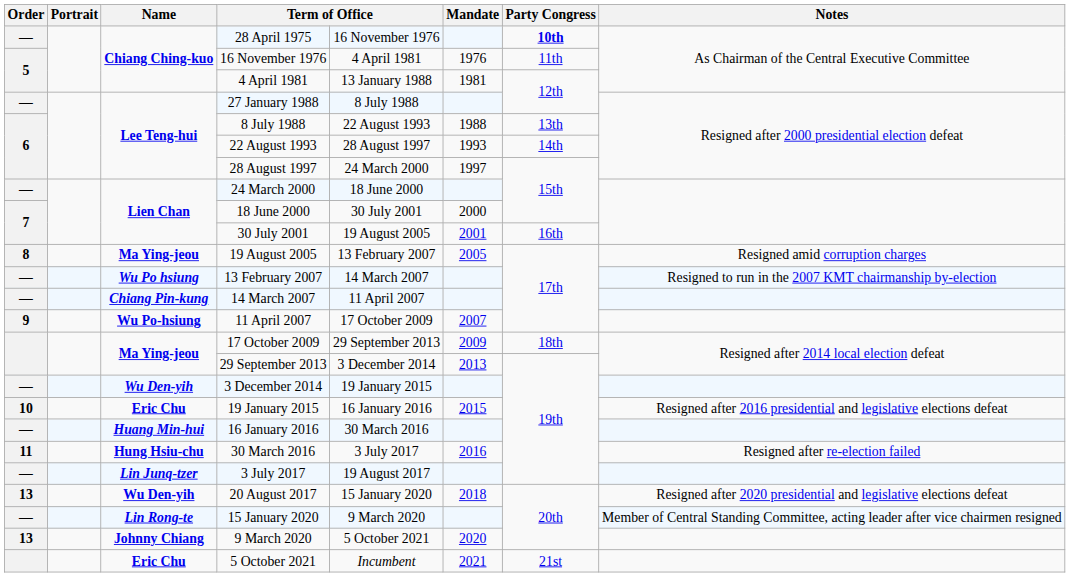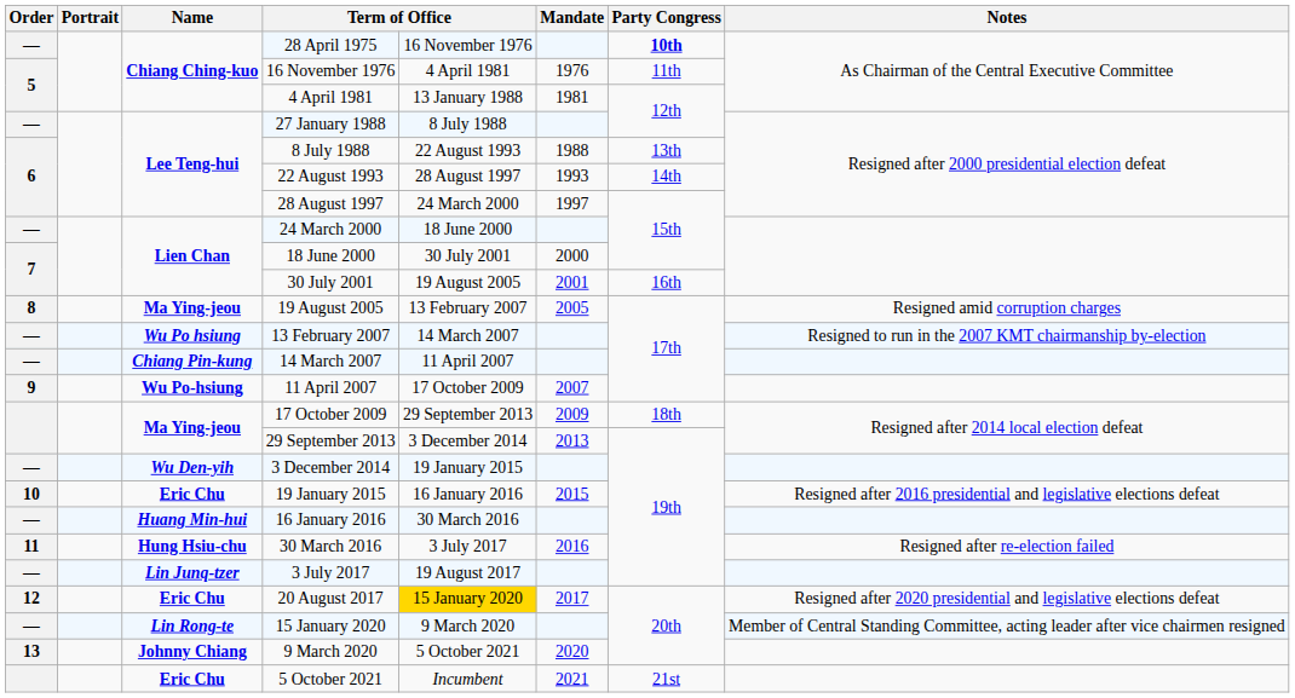20 August 2017 | Order: 13 -> 12
20 August 2017 | Name: Wu Den-yih -> Eric Chu
20 August 2017 | column 5: no background -> gold background
20 August 2017 | Mandate: 2018 -> 2017
